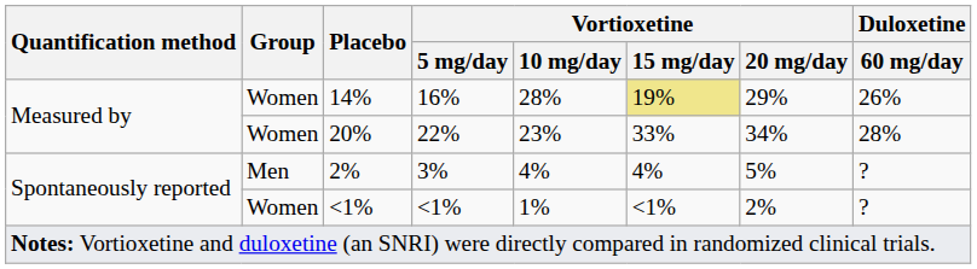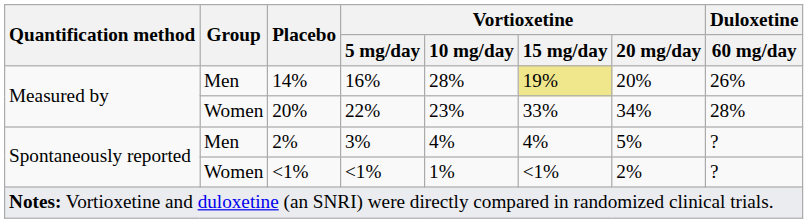14% | Group: Women -> Men
14% | Vortioxetine / 20 mg/day: 29% -> 20%
